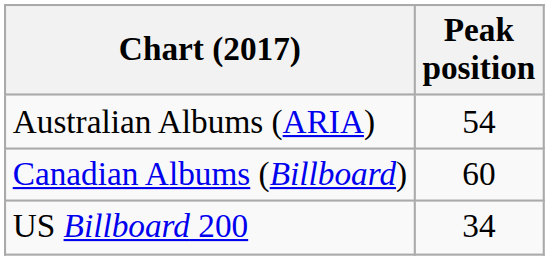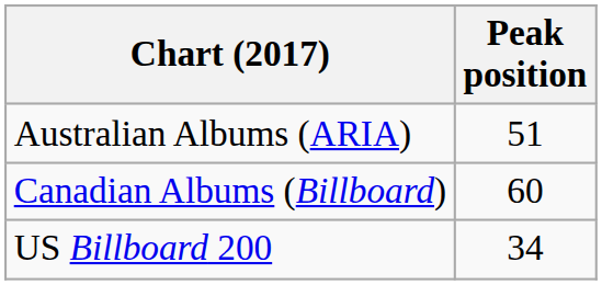Australian Albums (ARIA) | Peak position: 54 -> 51
